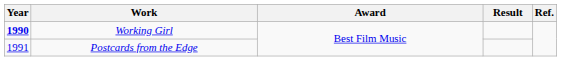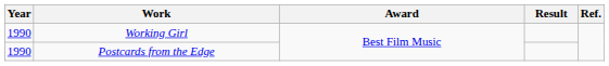Working Girl | Year: bold -> normal
Postcards from the Edge | Year: 1991 -> 1990
